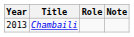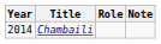Chambaili | Year: 2013 -> 2014
